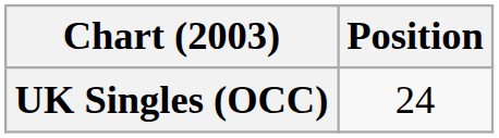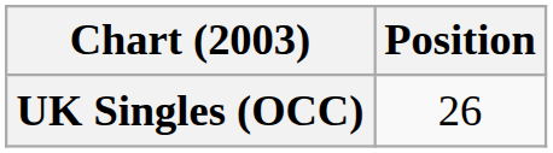UK Singles (OCC) | Position: 24 -> 26
